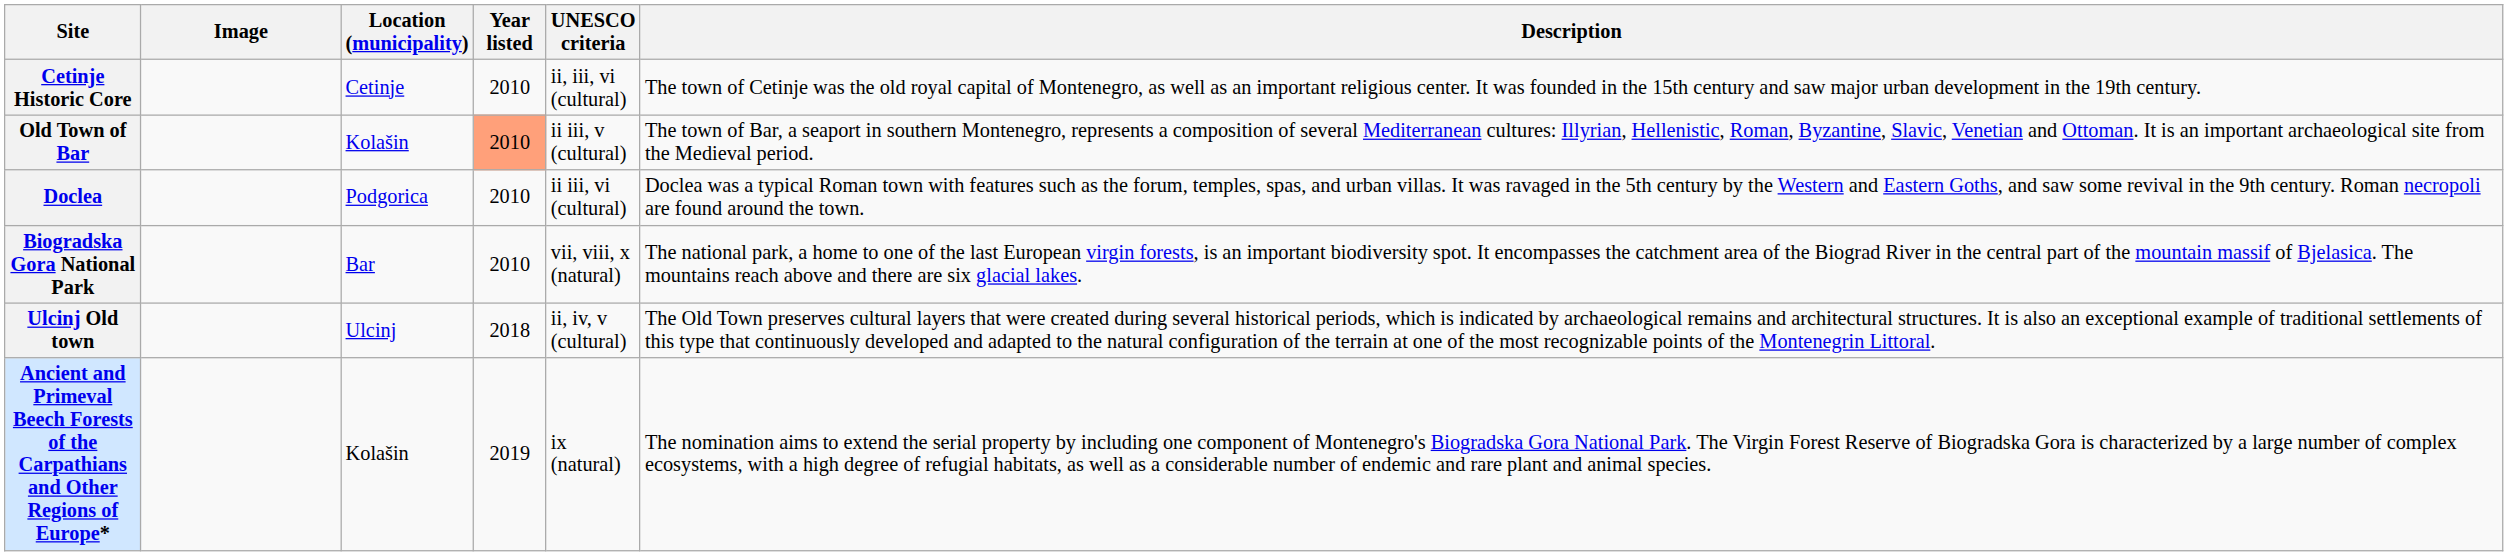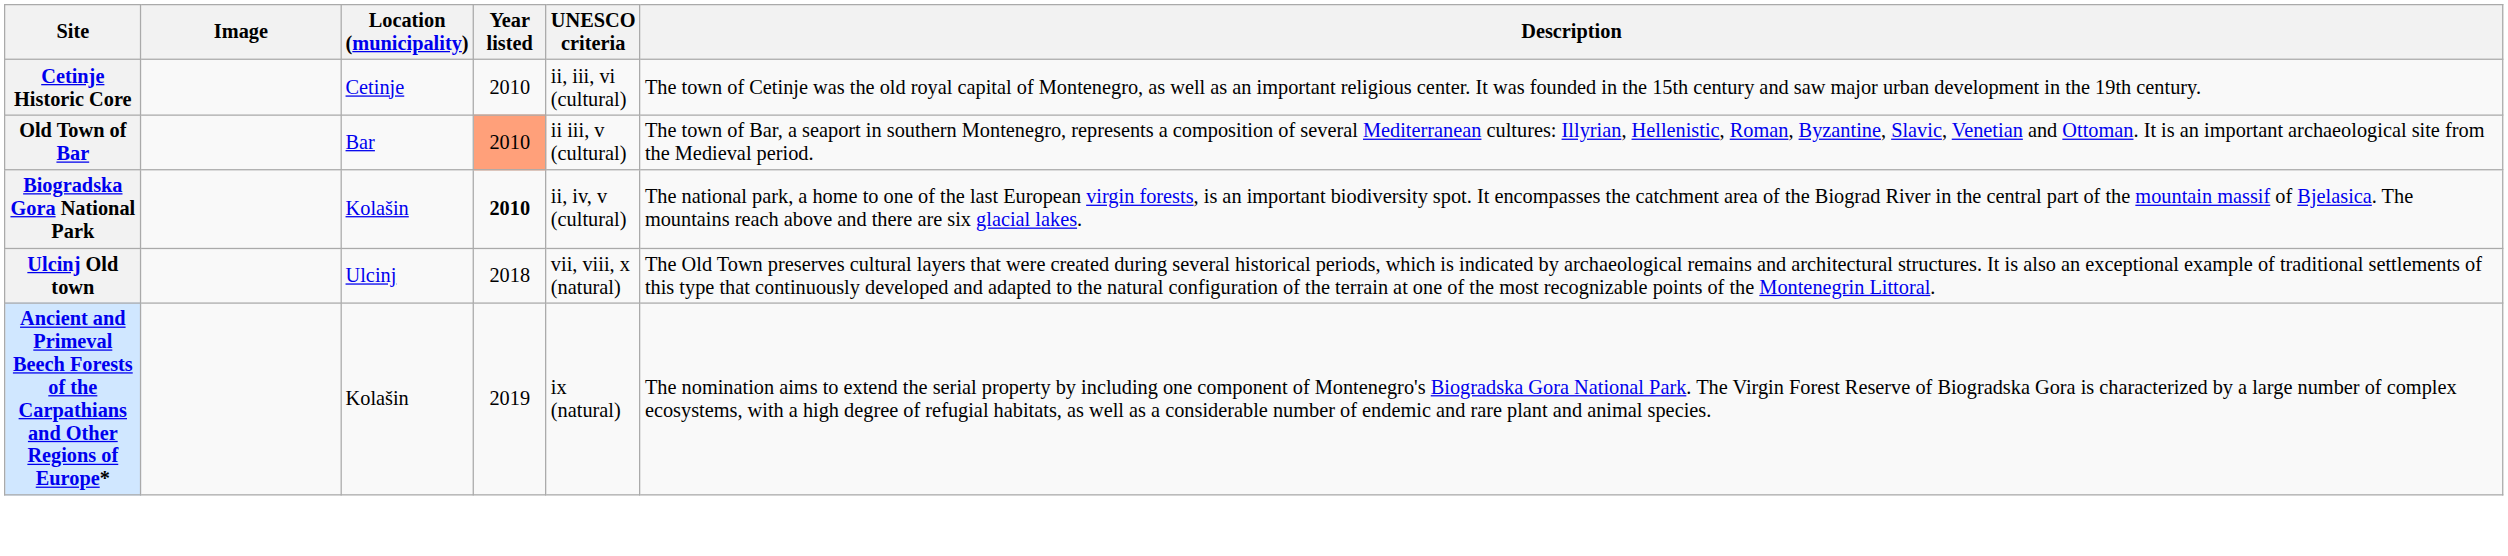Old Town of Bar | Location (municipality): Kolašin -> Bar
- row: Doclea | Podgorica | 2010 | ii iii, vi (cultural) | Doclea was a typical Roman town with features such as the forum, temples, spas, and urban villas. It was ravaged in the 5th century by the Western and Eastern Goths, and saw some revival in the 9th century. Roman necropoli are found around the town.
Biogradska Gora National Park | Location (municipality): Bar -> Kolašin
Biogradska Gora National Park | Year listed: normal -> bold
Biogradska Gora National Park | UNESCO criteria: vii, viii, x (natural) -> ii, iv, v (cultural)
Ulcinj Old town | UNESCO criteria: ii, iv, v (cultural) -> vii, viii, x (natural)
